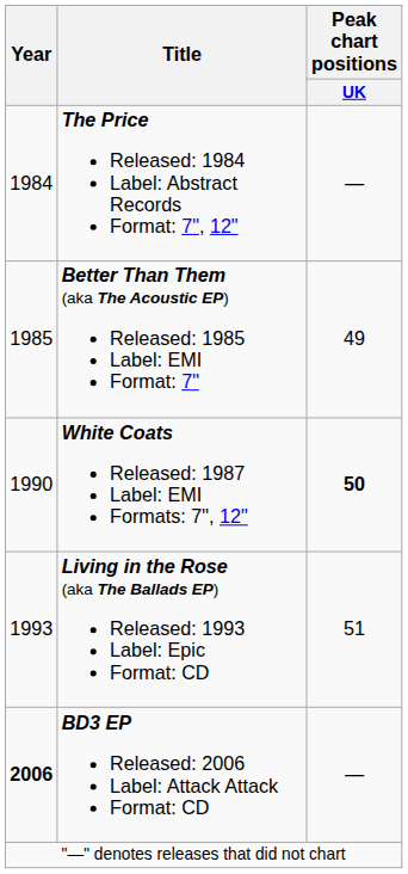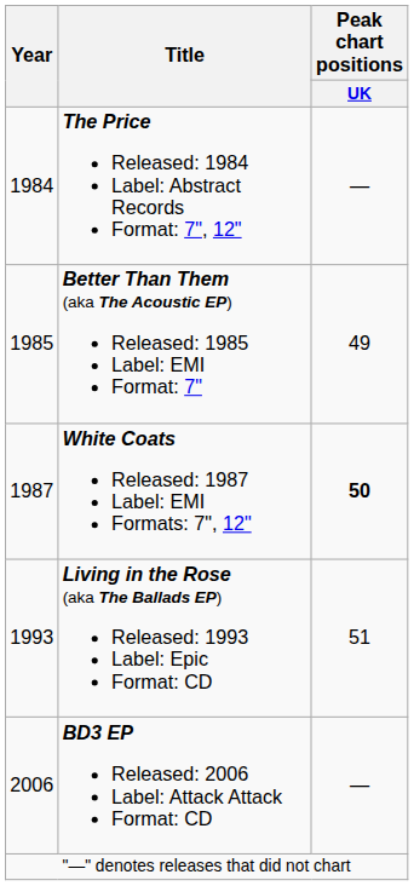White Coats Released: 1987 Label: EMI Formats: 7", 12" | Year: 1990 -> 1987
BD3 EP Released: 2006 Label: Attack Attack Format: CD | Year: bold -> normal
